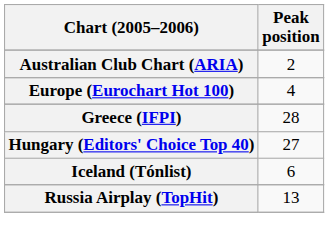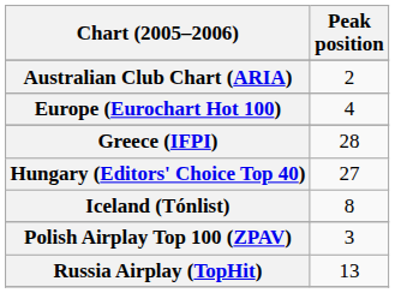Iceland (Tónlist) | Peak position: 6 -> 8
+ row: Polish Airplay Top 100 (ZPAV) | 3
